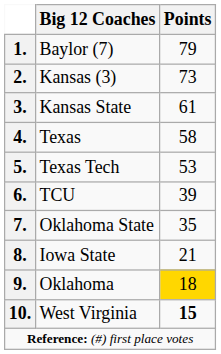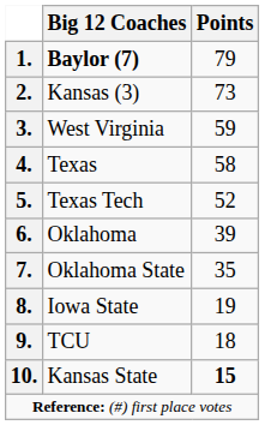1. | Big 12 Coaches: normal -> bold
3. | Big 12 Coaches: Kansas State -> West Virginia
3. | Points: 61 -> 59
5. | Points: 53 -> 52
6. | Big 12 Coaches: TCU -> Oklahoma
8. | Points: 21 -> 19
9. | Big 12 Coaches: Oklahoma -> TCU
9. | Points: gold background -> no background
10. | Big 12 Coaches: West Virginia -> Kansas State
